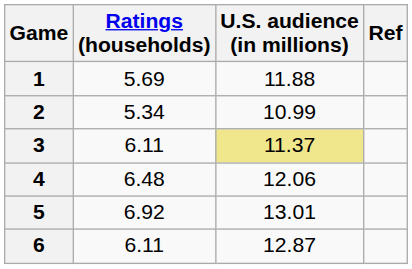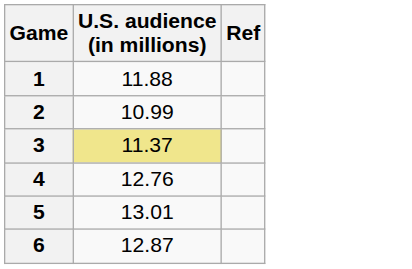- column: Ratings (households) | 5.69 | 5.34 | 6.11 | 6.48 | 6.92 | 6.11
4 | U.S. audience (in millions): 12.06 -> 12.76
